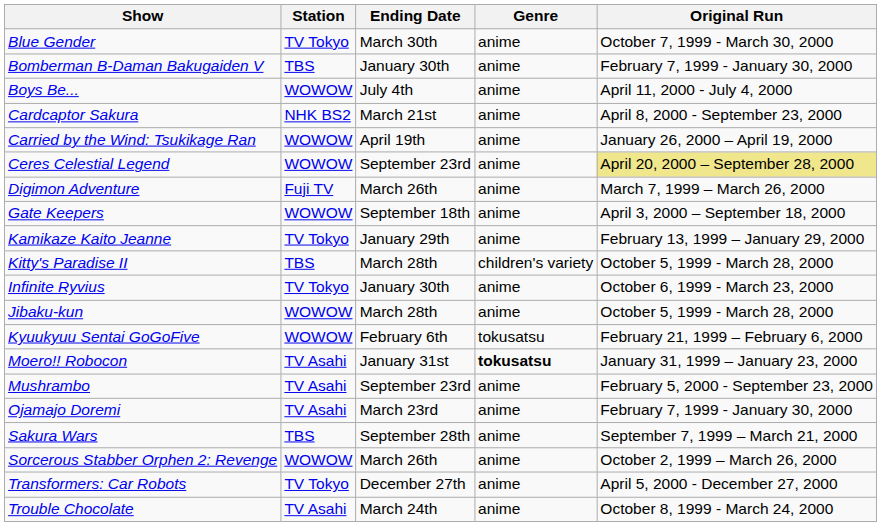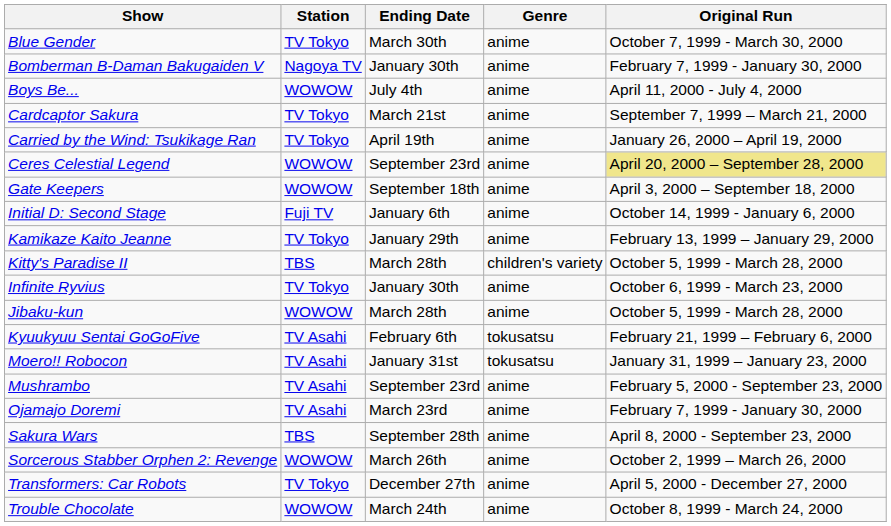Bomberman B-Daman Bakugaiden V | Station: TBS -> Nagoya TV
Cardcaptor Sakura | Station: NHK BS2 -> TV Tokyo
Cardcaptor Sakura | Original Run: April 8, 2000 - September 23, 2000 -> September 7, 1999 – March 21, 2000
Carried by the Wind: Tsukikage Ran | Station: WOWOW -> TV Tokyo
- row: Digimon Adventure | Fuji TV | March 26th | anime | March 7, 1999 – March 26, 2000
+ row: Initial D: Second Stage | Fuji TV | January 6th | anime | October 14, 1999 - January 6, 2000
Kyuukyuu Sentai GoGoFive | Station: WOWOW -> TV Asahi
Moero!! Robocon | Genre: bold -> normal
Sakura Wars | Original Run: September 7, 1999 – March 21, 2000 -> April 8, 2000 - September 23, 2000
Trouble Chocolate | Station: TV Asahi -> WOWOW
